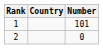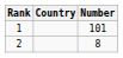2 | Number: 0 -> 8
